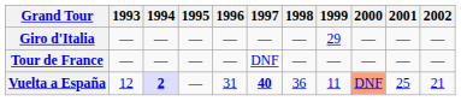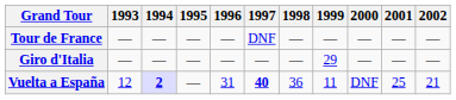rows swapped: Giro d'Italia <-> Tour de France
Vuelta a España | 2000: lightsalmon background -> no background
